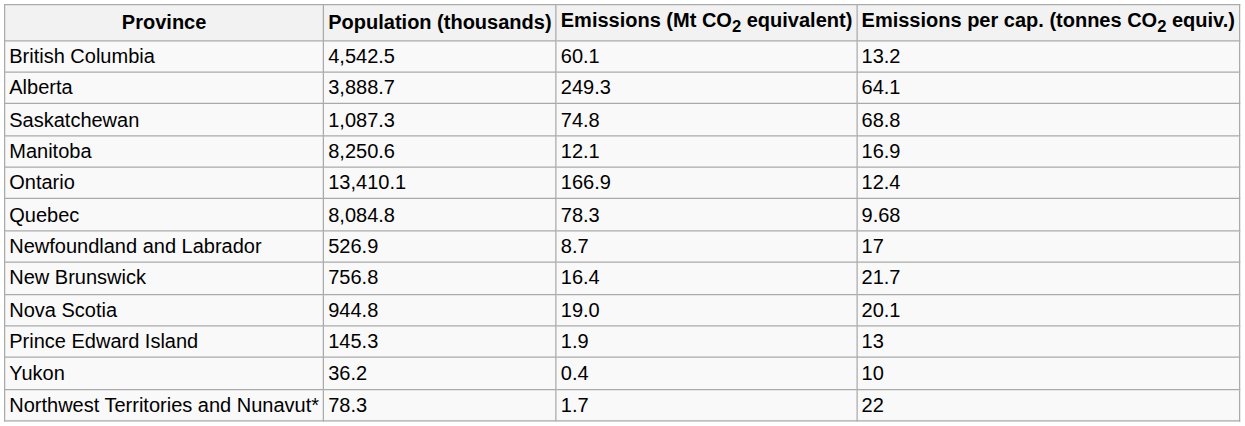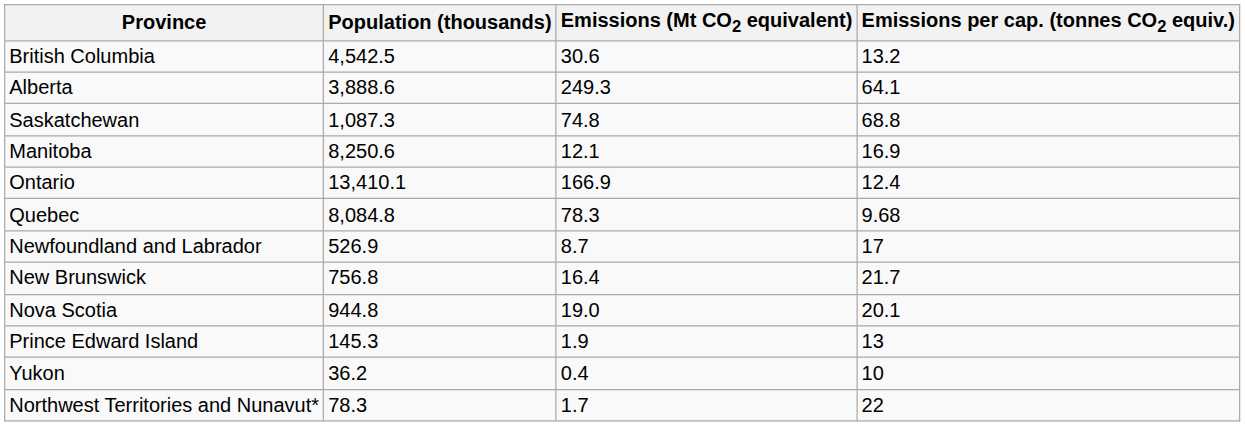British Columbia | Emissions (Mt CO2 equivalent): 60.1 -> 30.6
Alberta | Population (thousands): 3,888.7 -> 3,888.6
